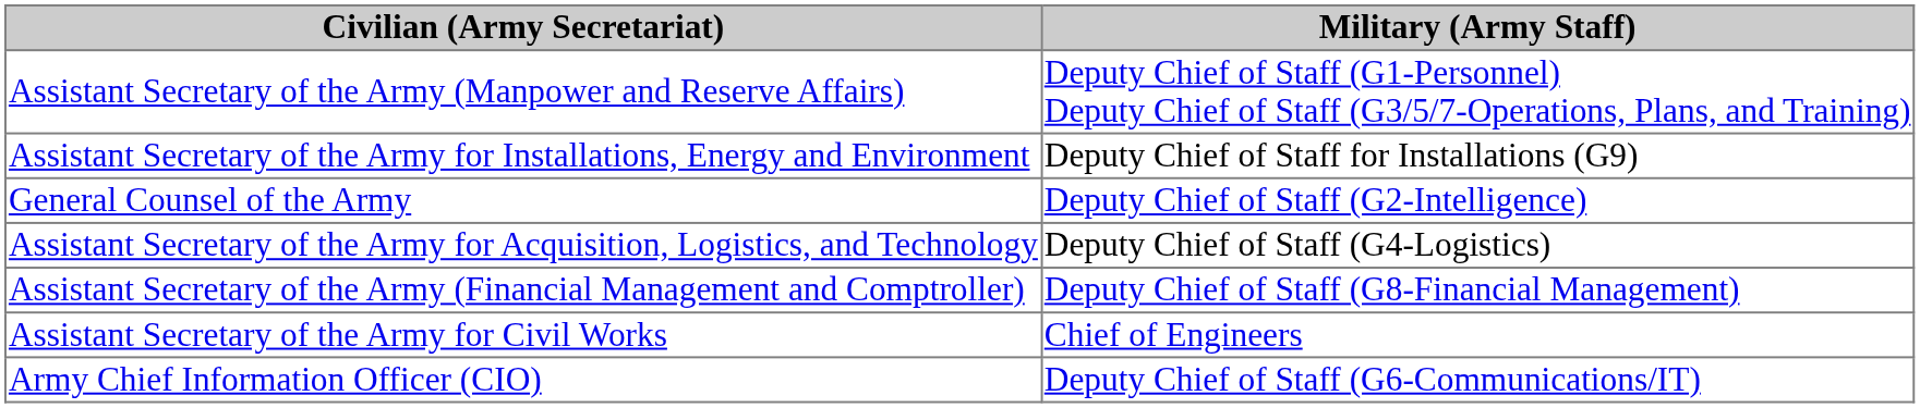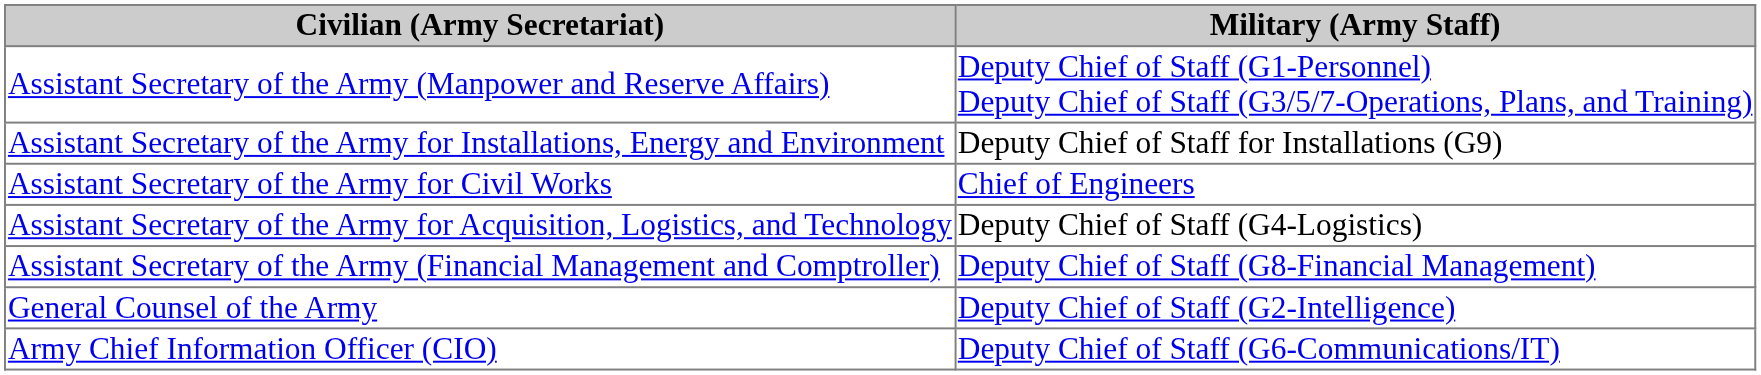rows swapped: Assistant Secretary of the Army for Civil Works <-> General Counsel of the Army
